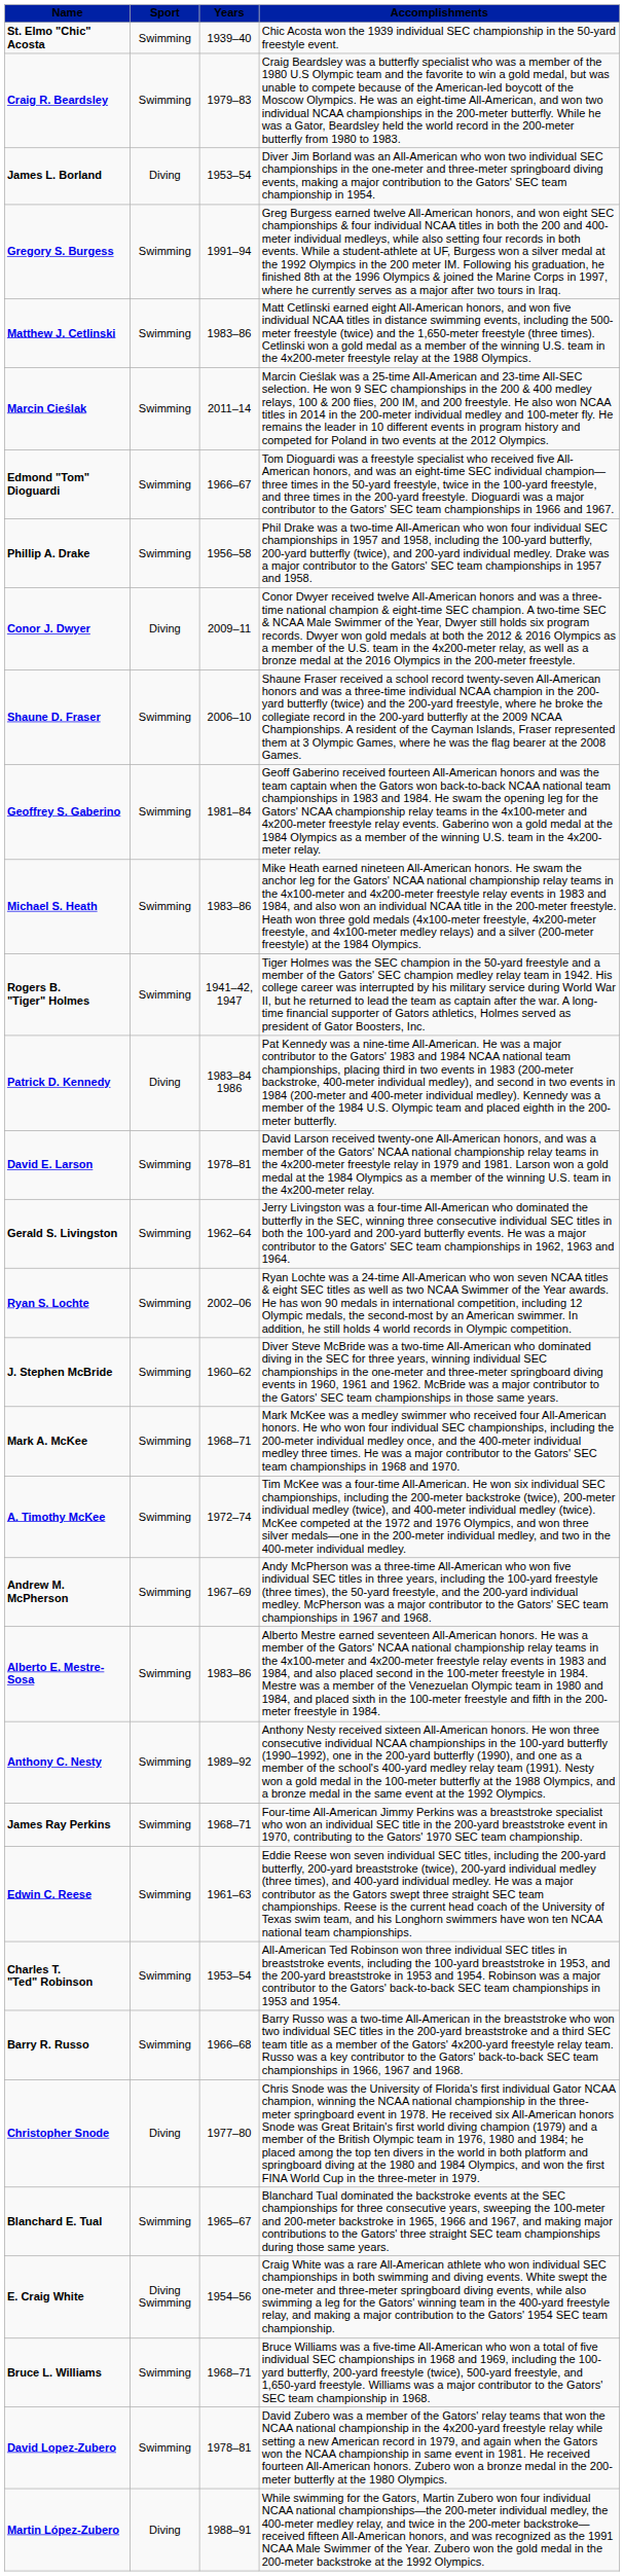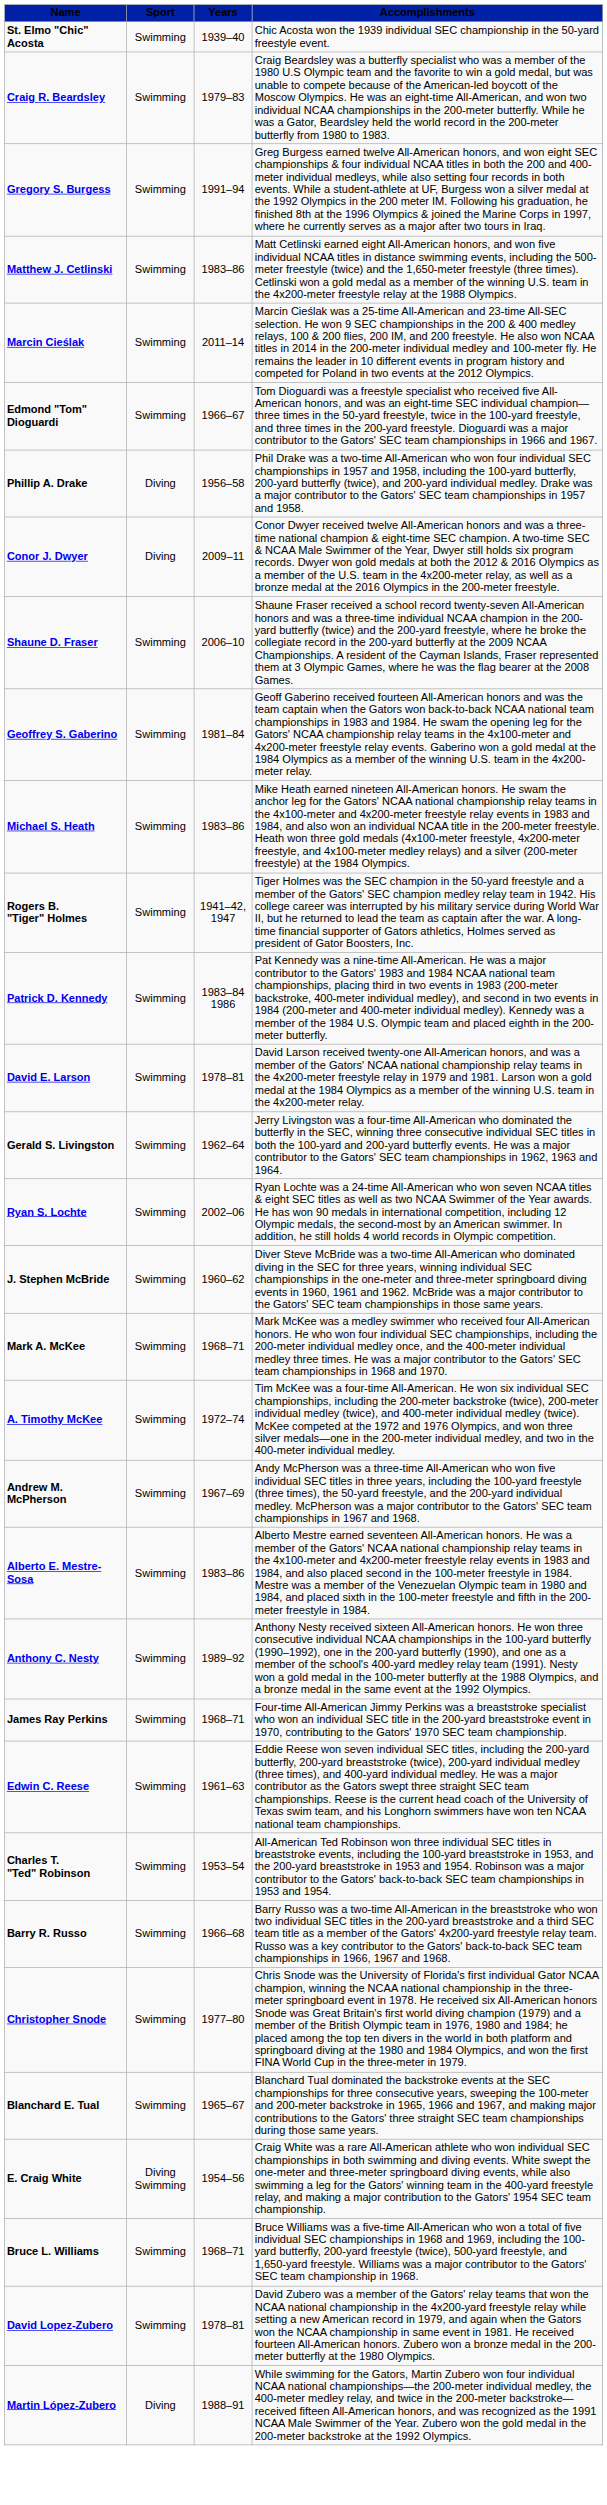- row: James L. Borland | Diving | 1953–54 | Diver Jim Borland was an All-American who won two individual SEC championships in the one-meter and three-meter springboard diving events, making a major contribution to the Gators' SEC team championship in 1954.
Phillip A. Drake | Sport: Swimming -> Diving
Patrick D. Kennedy | Sport: Diving -> Swimming
Christopher Snode | Sport: Diving -> Swimming
